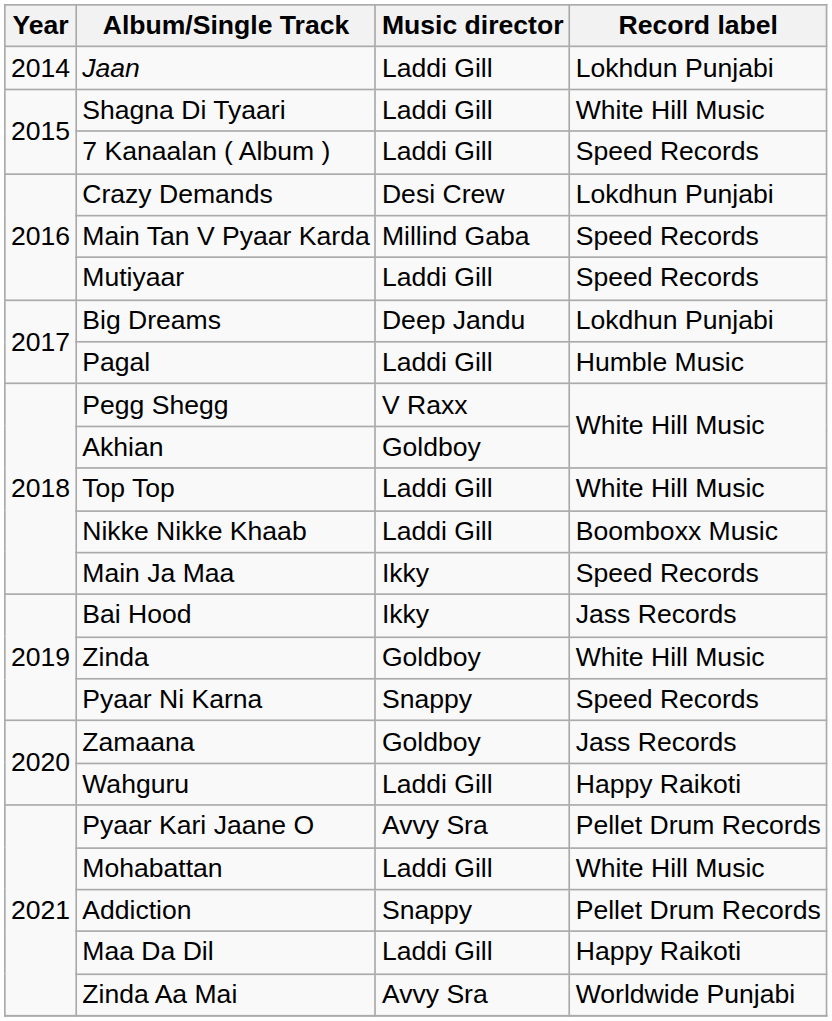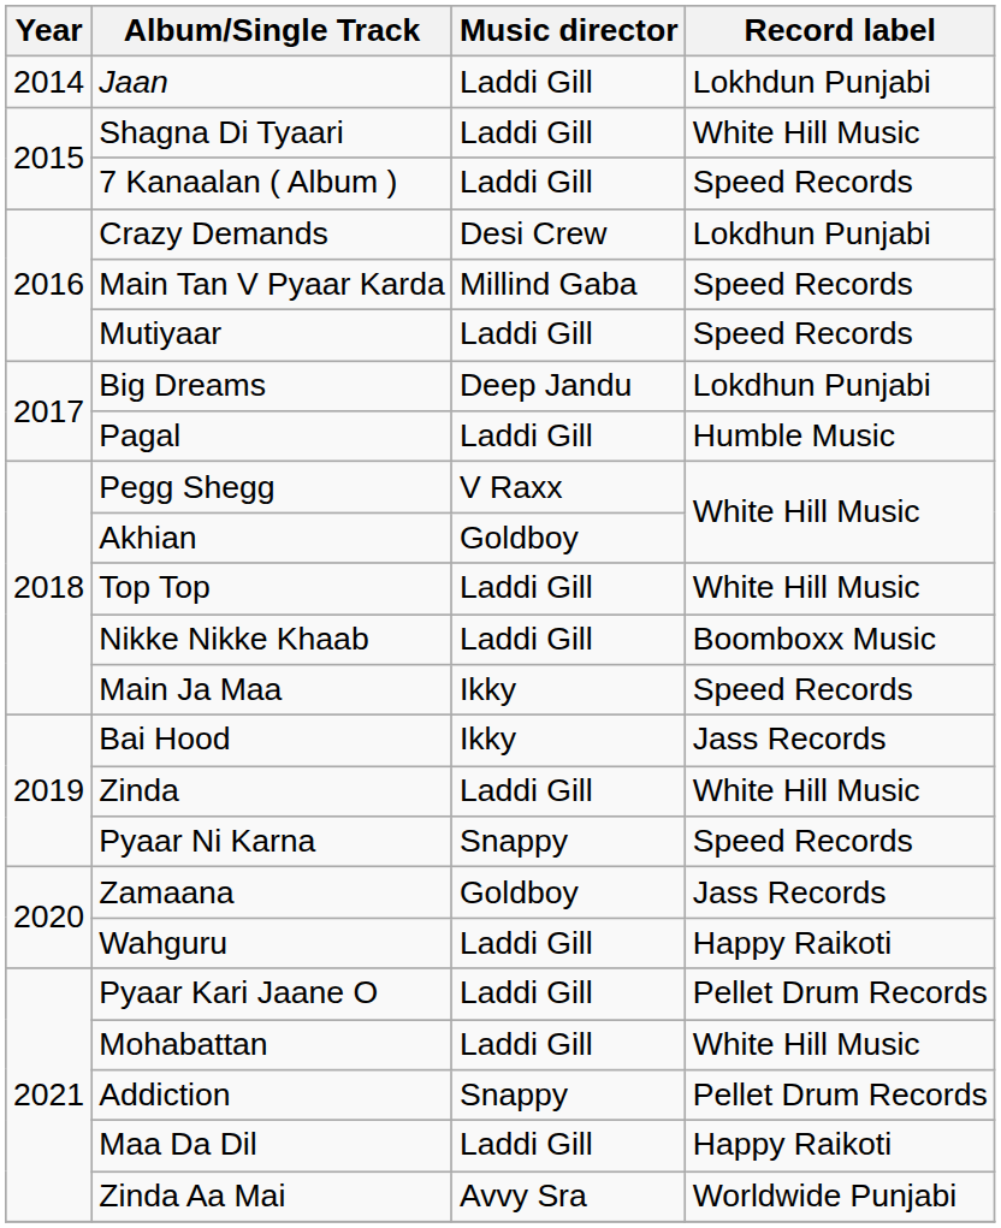Zinda | Music director: Goldboy -> Laddi Gill
Pyaar Kari Jaane O | Music director: Avvy Sra -> Laddi Gill
